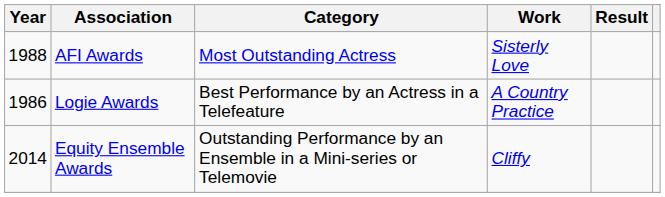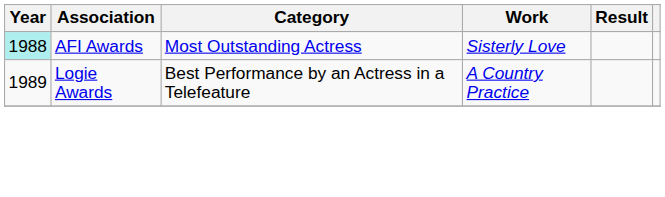AFI Awards | Year: no background -> paleturquoise background
Logie Awards | Year: 1986 -> 1989
- row: 2014 | Equity Ensemble Awards | Outstanding Performance by an Ensemble in a Mini-series or Telemovie | Cliffy
